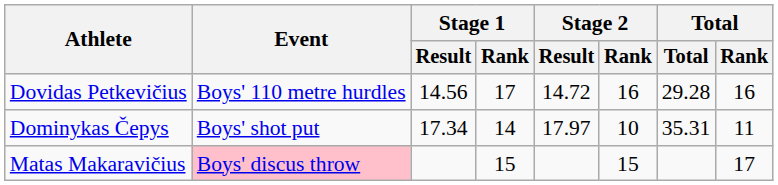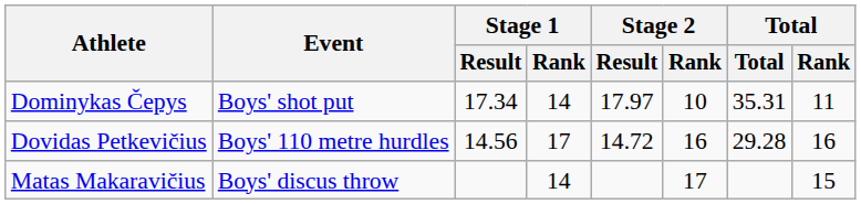rows swapped: Dovidas Petkevičius <-> Dominykas Čepys
Matas Makaravičius | Event: pink background -> no background
Matas Makaravičius | Stage 1 / Rank: 15 -> 14
Matas Makaravičius | Stage 2 / Rank: 15 -> 17
Matas Makaravičius | Total / Rank: 17 -> 15
